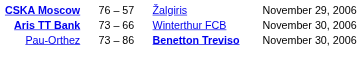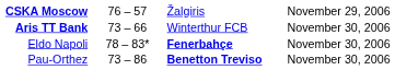+ row: Eldo Napoli | 78 – 83* | Fenerbahçe | November 30, 2006
